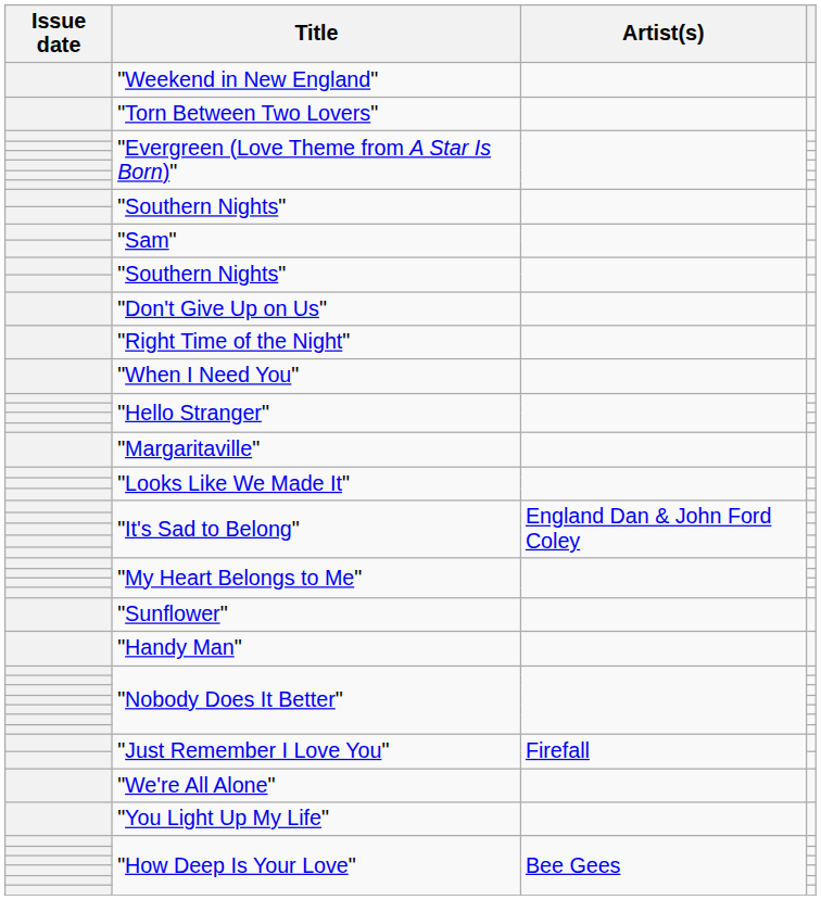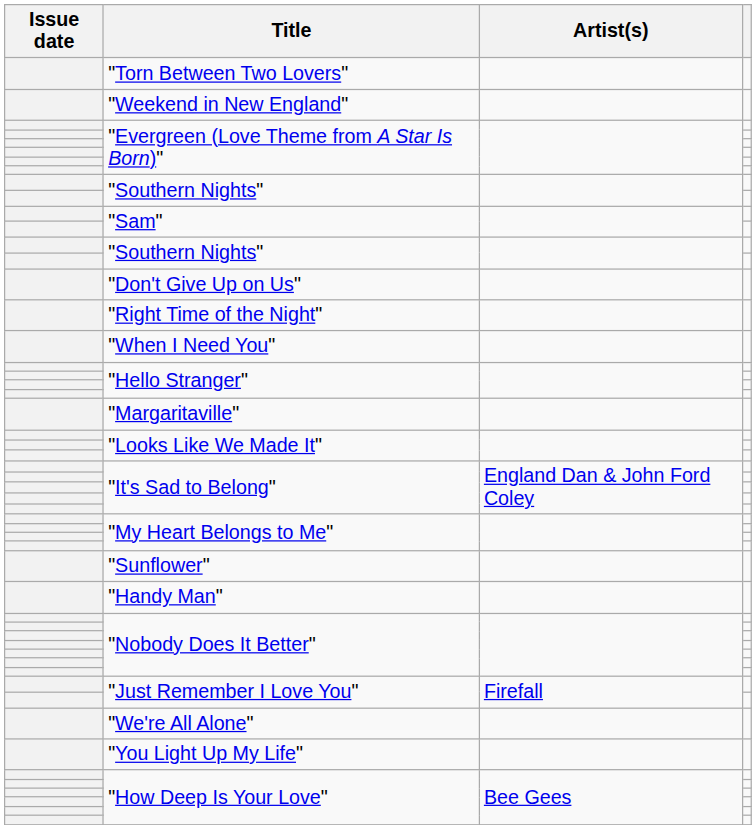rows swapped: "Torn Between Two Lovers" <-> "Weekend in New England"
